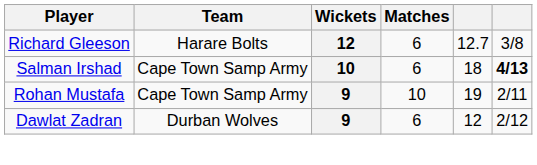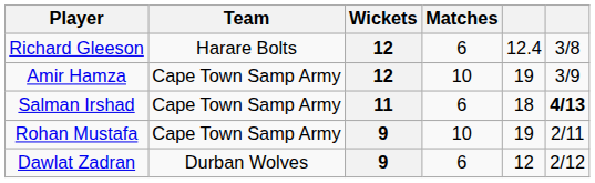Richard Gleeson | column 5: 12.7 -> 12.4
+ row: Amir Hamza | Cape Town Samp Army | 12 | 10 | 19 | 3/9
Salman Irshad | Wickets: 10 -> 11
